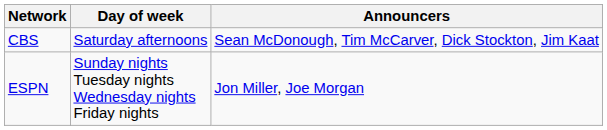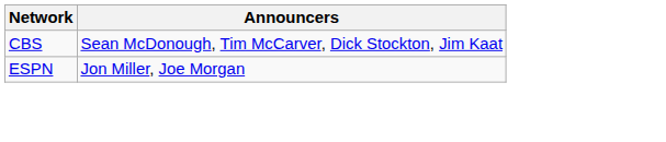- column: Day of week | Saturday afternoons | Sunday nights Tuesday nights Wednesday nights Friday nights
